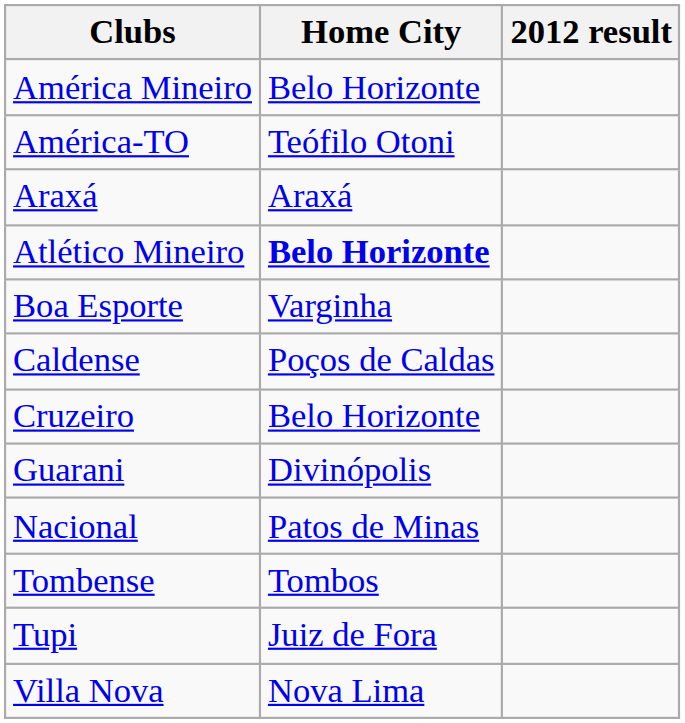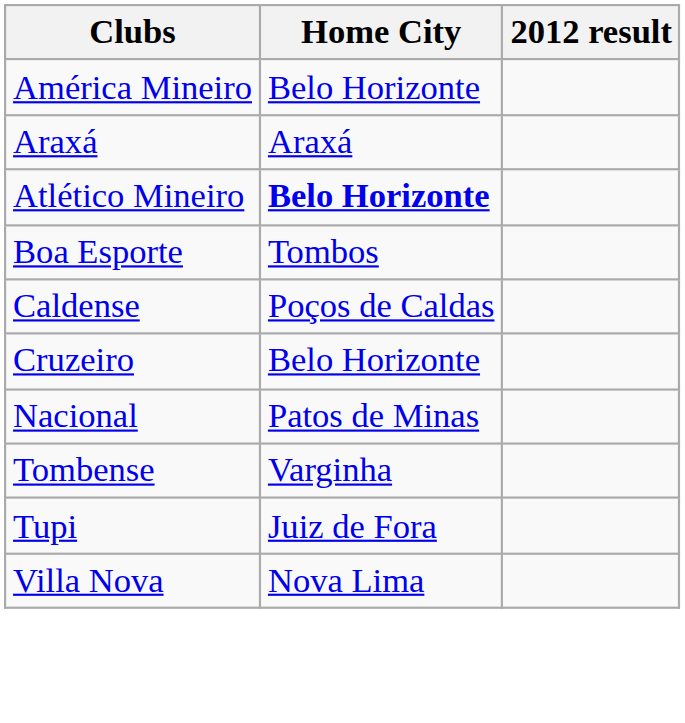- row: América-TO | Teófilo Otoni
Boa Esporte | Home City: Varginha -> Tombos
- row: Guarani | Divinópolis
Tombense | Home City: Tombos -> Varginha
